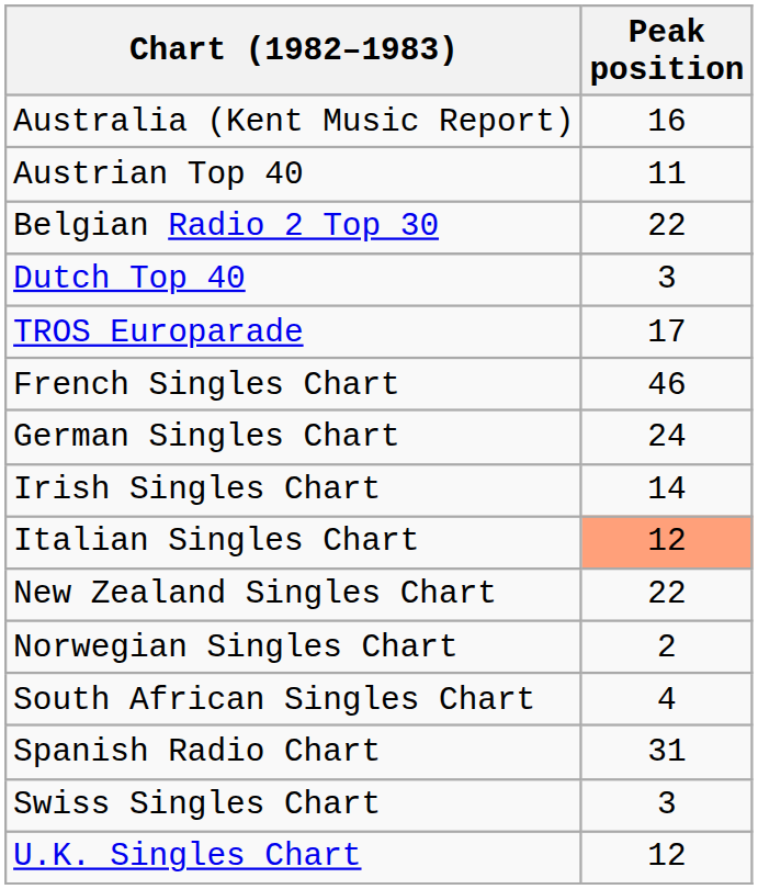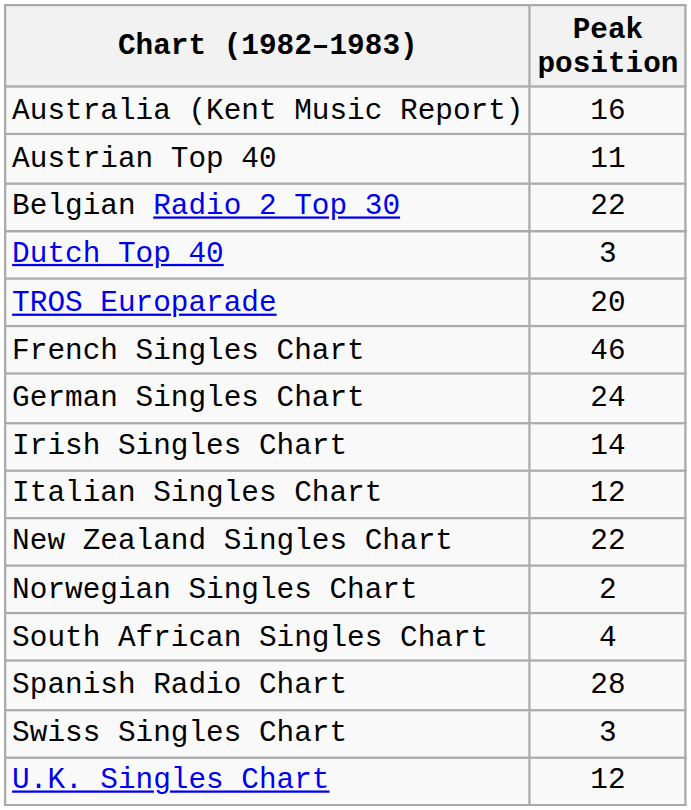TROS Europarade | Peak position: 17 -> 20
Italian Singles Chart | Peak position: lightsalmon background -> no background
Spanish Radio Chart | Peak position: 31 -> 28
